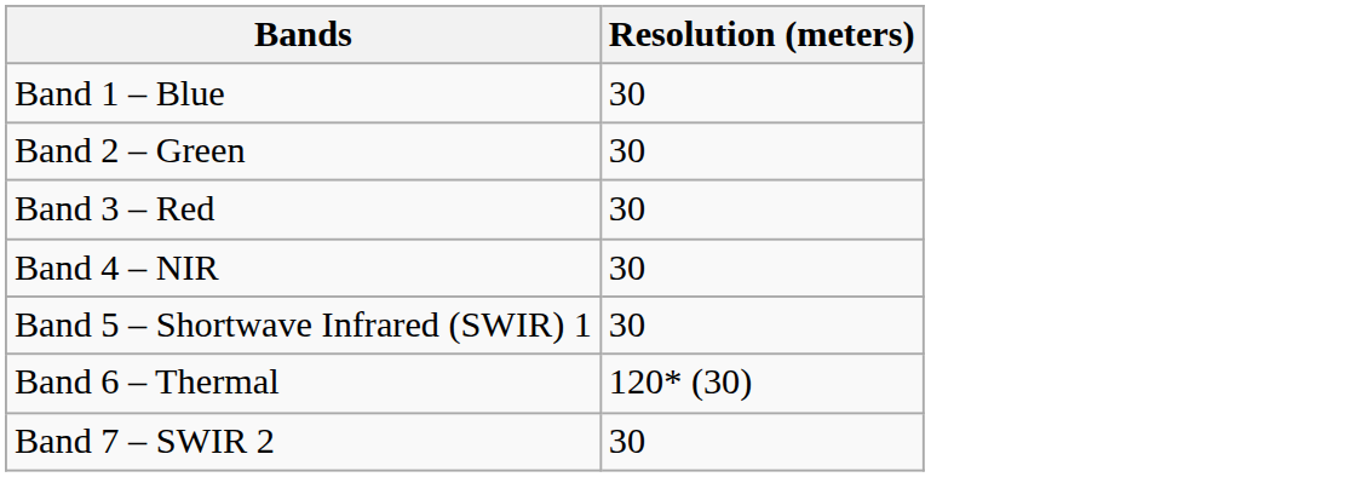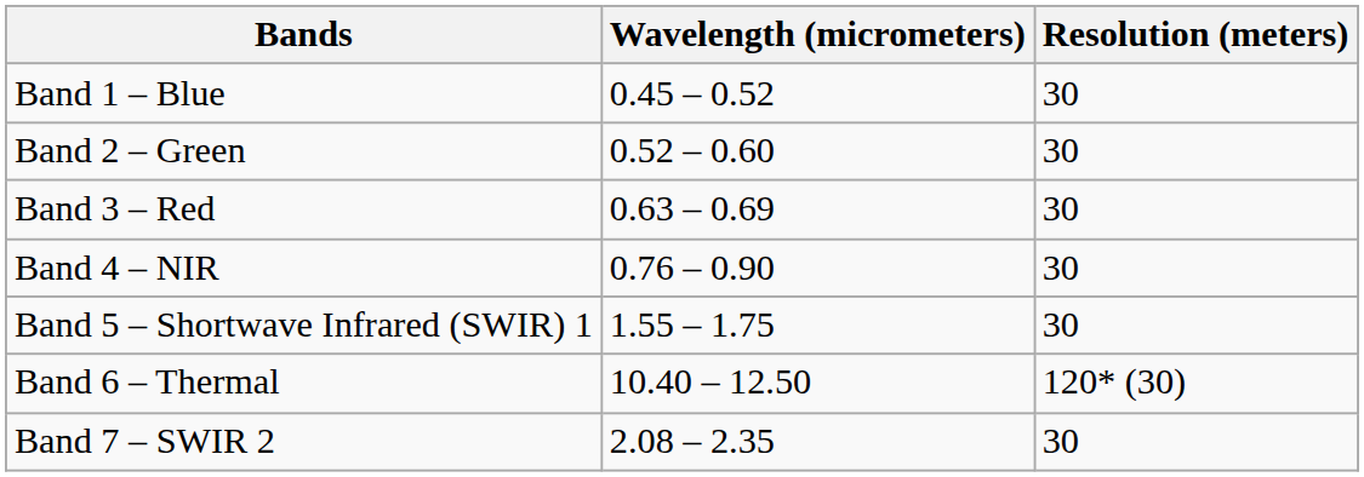+ column: Wavelength (micrometers) | 0.45 – 0.52 | 0.52 – 0.60 | 0.63 – 0.69 | 0.76 – 0.90 | 1.55 – 1.75 | 10.40 – 12.50 | 2.08 – 2.35
